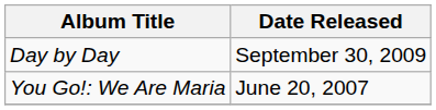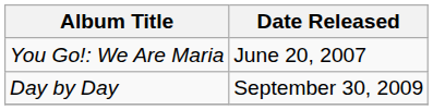rows swapped: You Go!: We Are Maria <-> Day by Day
